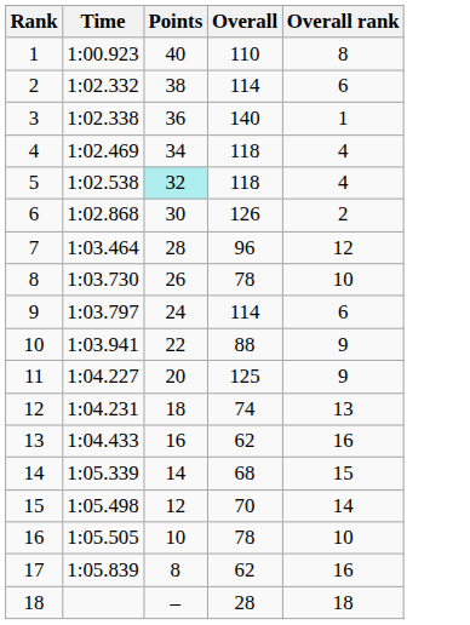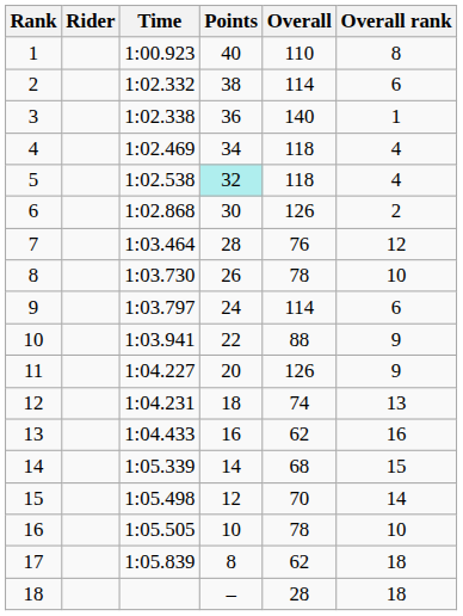+ column: Rider
7 | Overall: 96 -> 76
11 | Overall: 125 -> 126
17 | Overall rank: 16 -> 18
